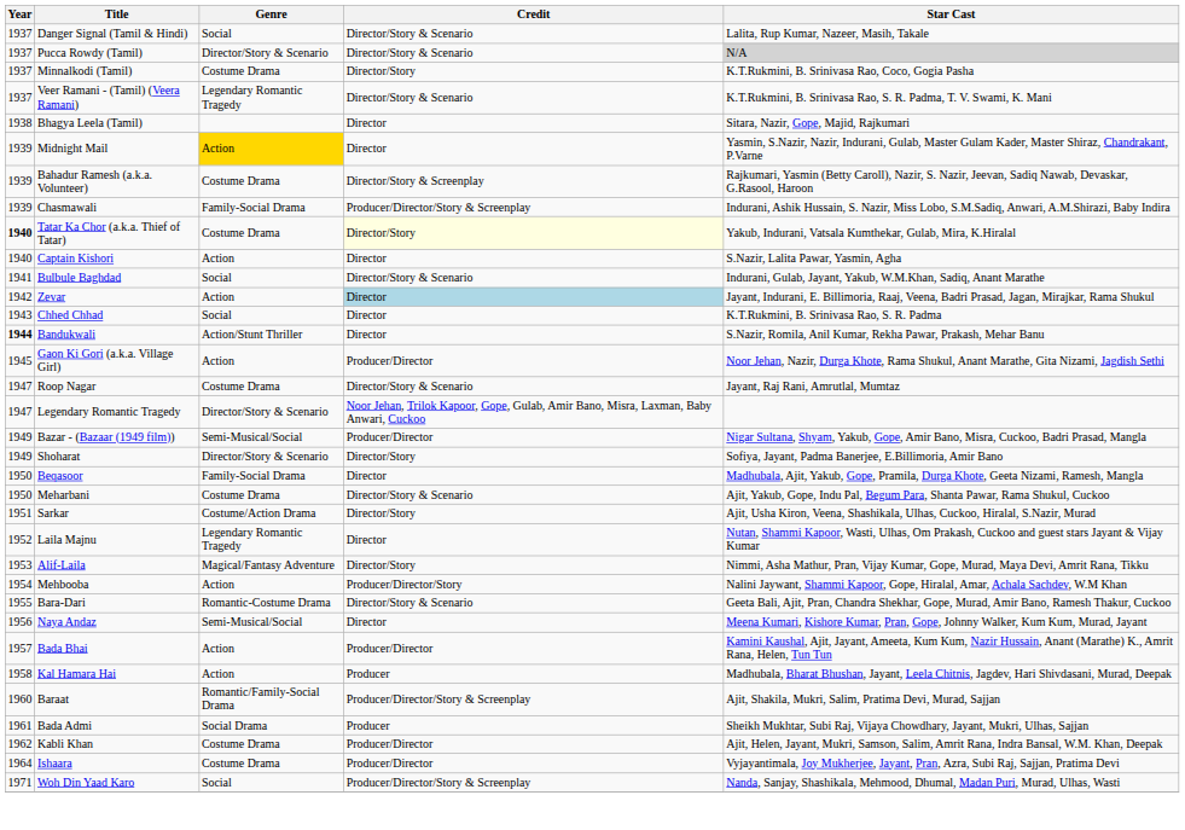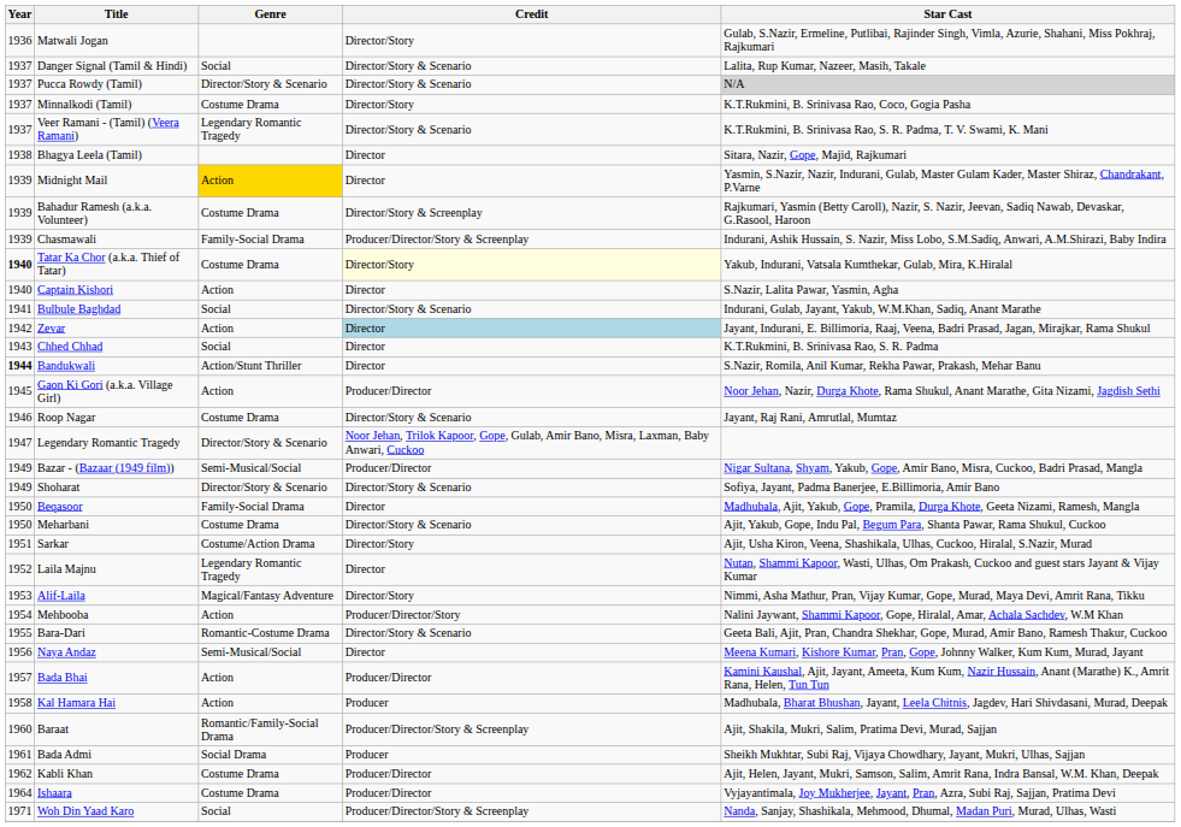+ row: 1936 | Matwali Jogan | Director/Story | Gulab, S.Nazir, Ermeline, Putlibai, Rajinder Singh, Vimla, Azurie, Shahani, Miss Pokhraj, Rajkumari
Roop Nagar | Year: 1947 -> 1946
Shoharat | Credit: Director/Story -> Director/Story & Scenario
